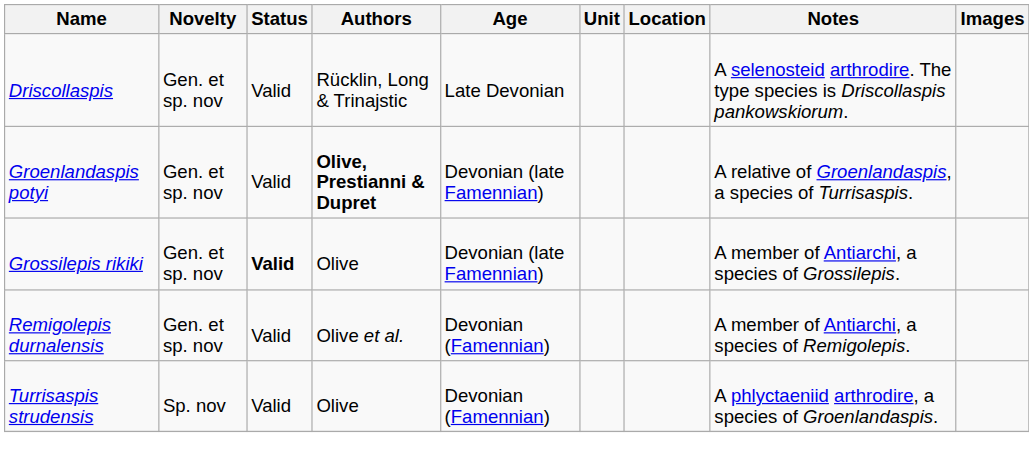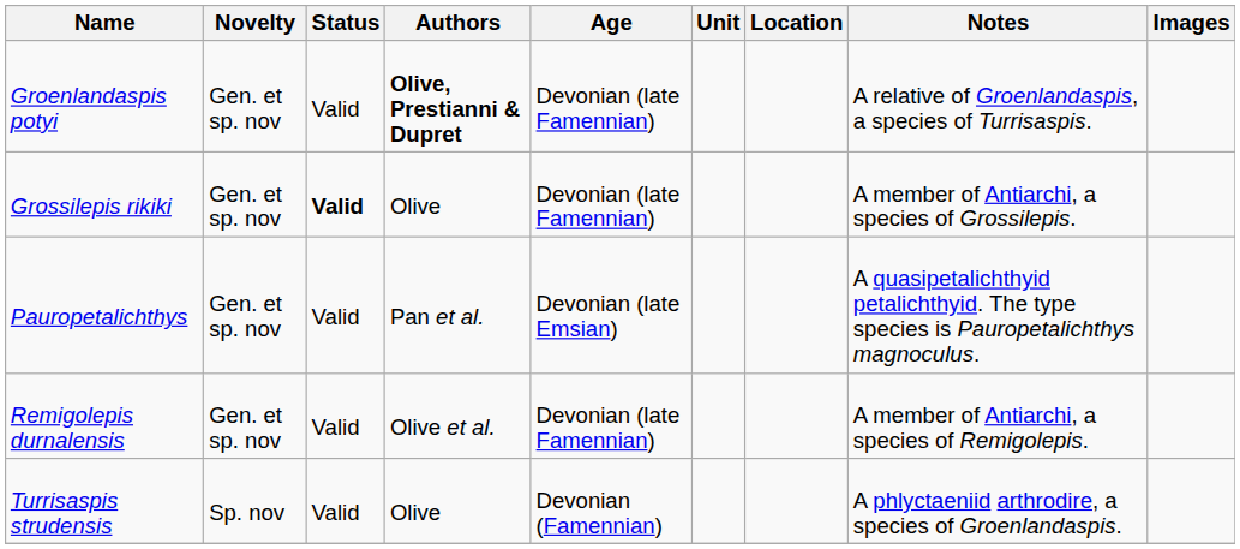- row: Driscollaspis | Gen. et sp. nov | Valid | Rücklin, Long & Trinajstic | Late Devonian | A selenosteid arthrodire. The type species is Driscollaspis pankowskiorum.
+ row: Pauropetalichthys | Gen. et sp. nov | Valid | Pan et al. | Devonian (late Emsian) | A quasipetalichthyid petalichthyid. The type species is Pauropetalichthys magnoculus.
Remigolepis durnalensis | Age: Devonian (Famennian) -> Devonian (late Famennian)
